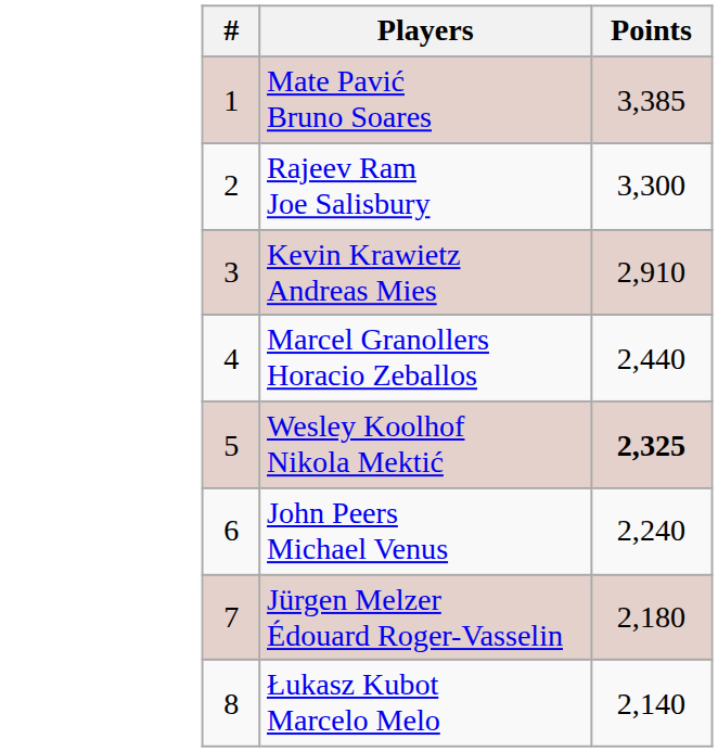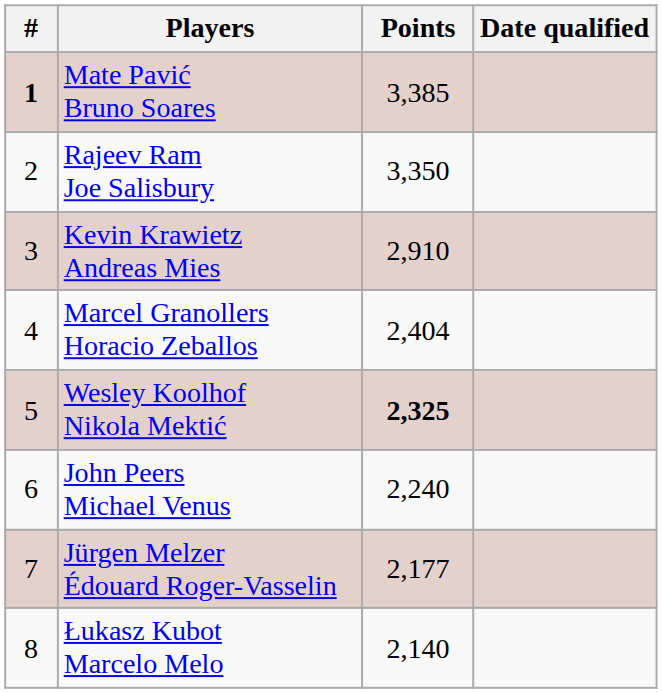+ column: Date qualified
Mate Pavić Bruno Soares | #: normal -> bold
Rajeev Ram Joe Salisbury | Points: 3,300 -> 3,350
Marcel Granollers Horacio Zeballos | Points: 2,440 -> 2,404
Jürgen Melzer Édouard Roger-Vasselin | Points: 2,180 -> 2,177
